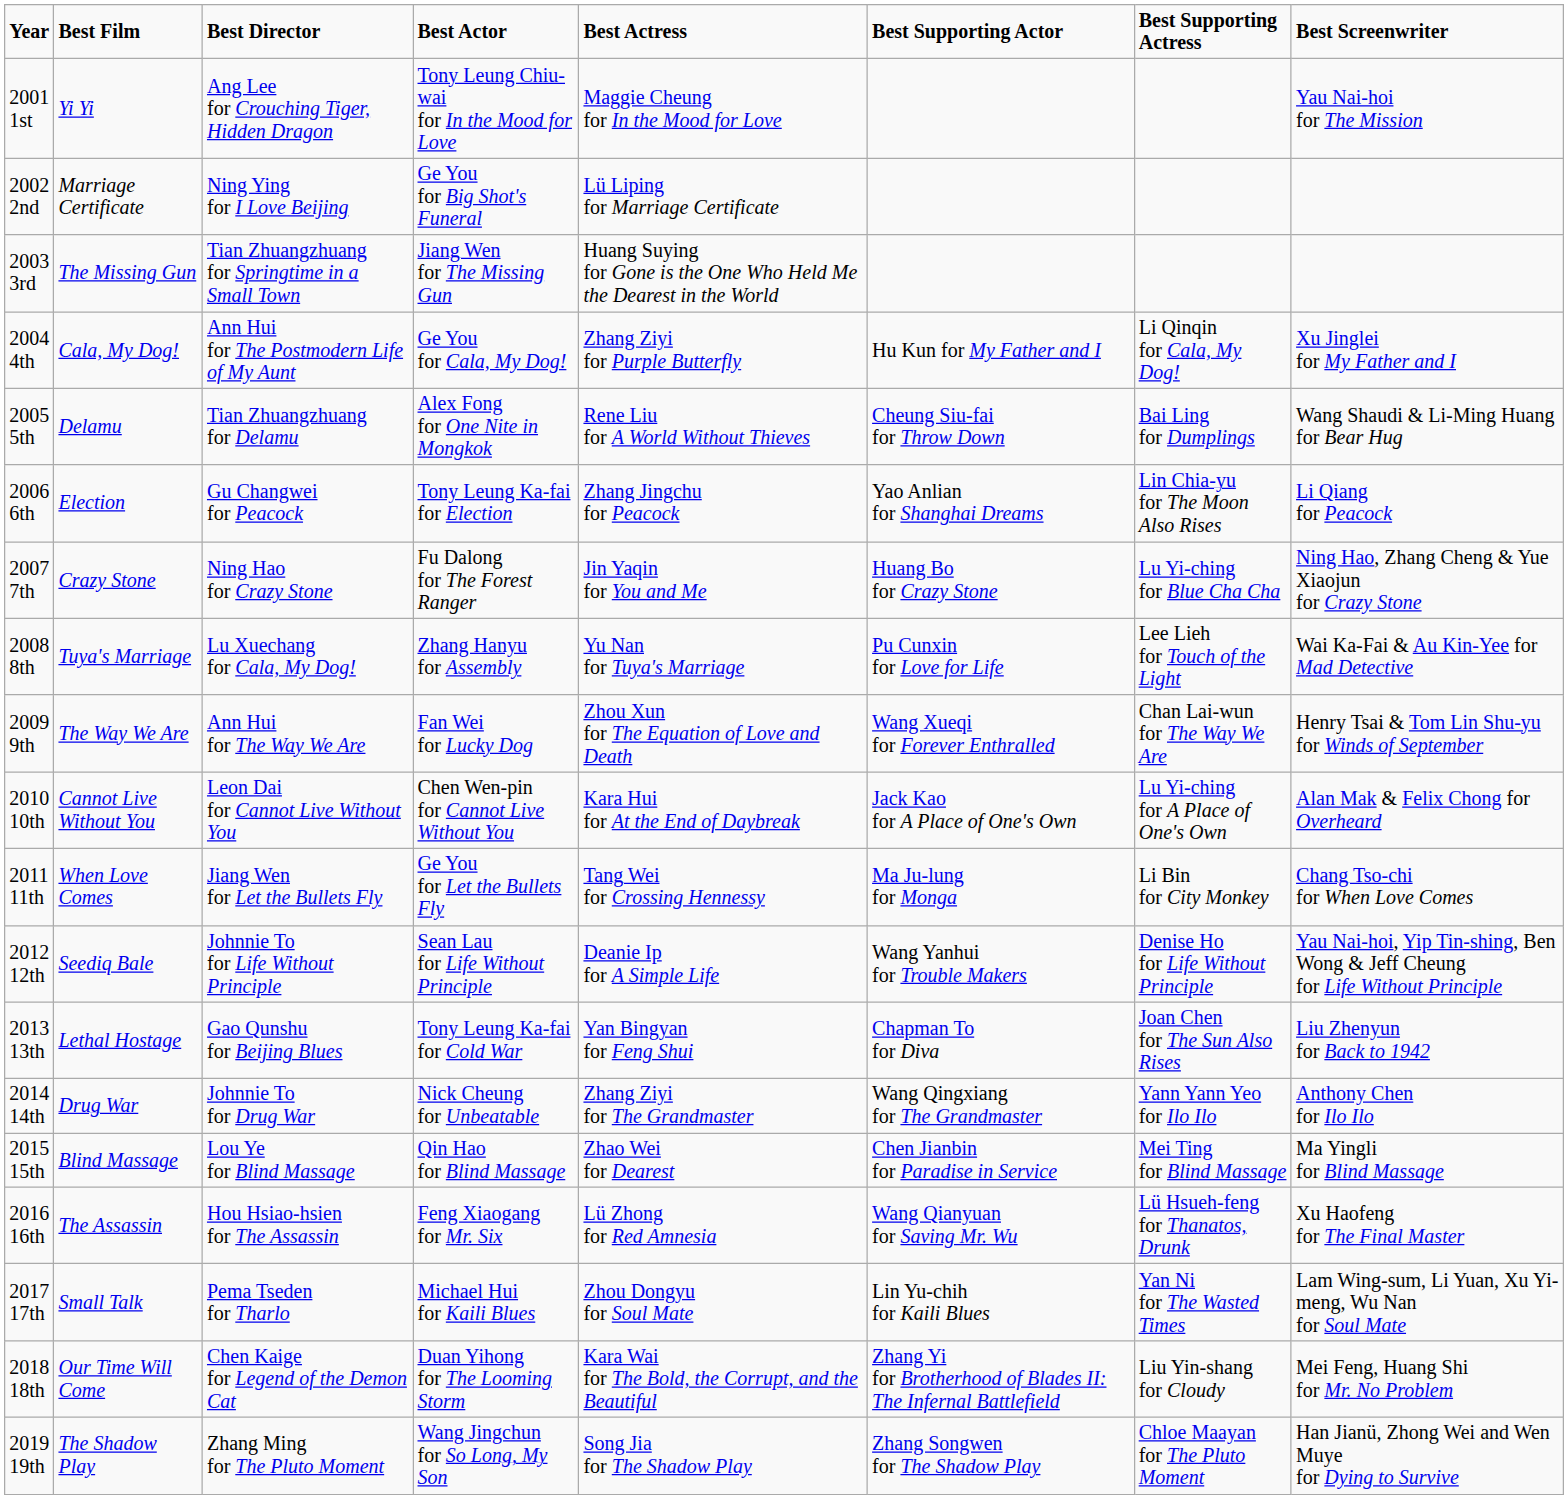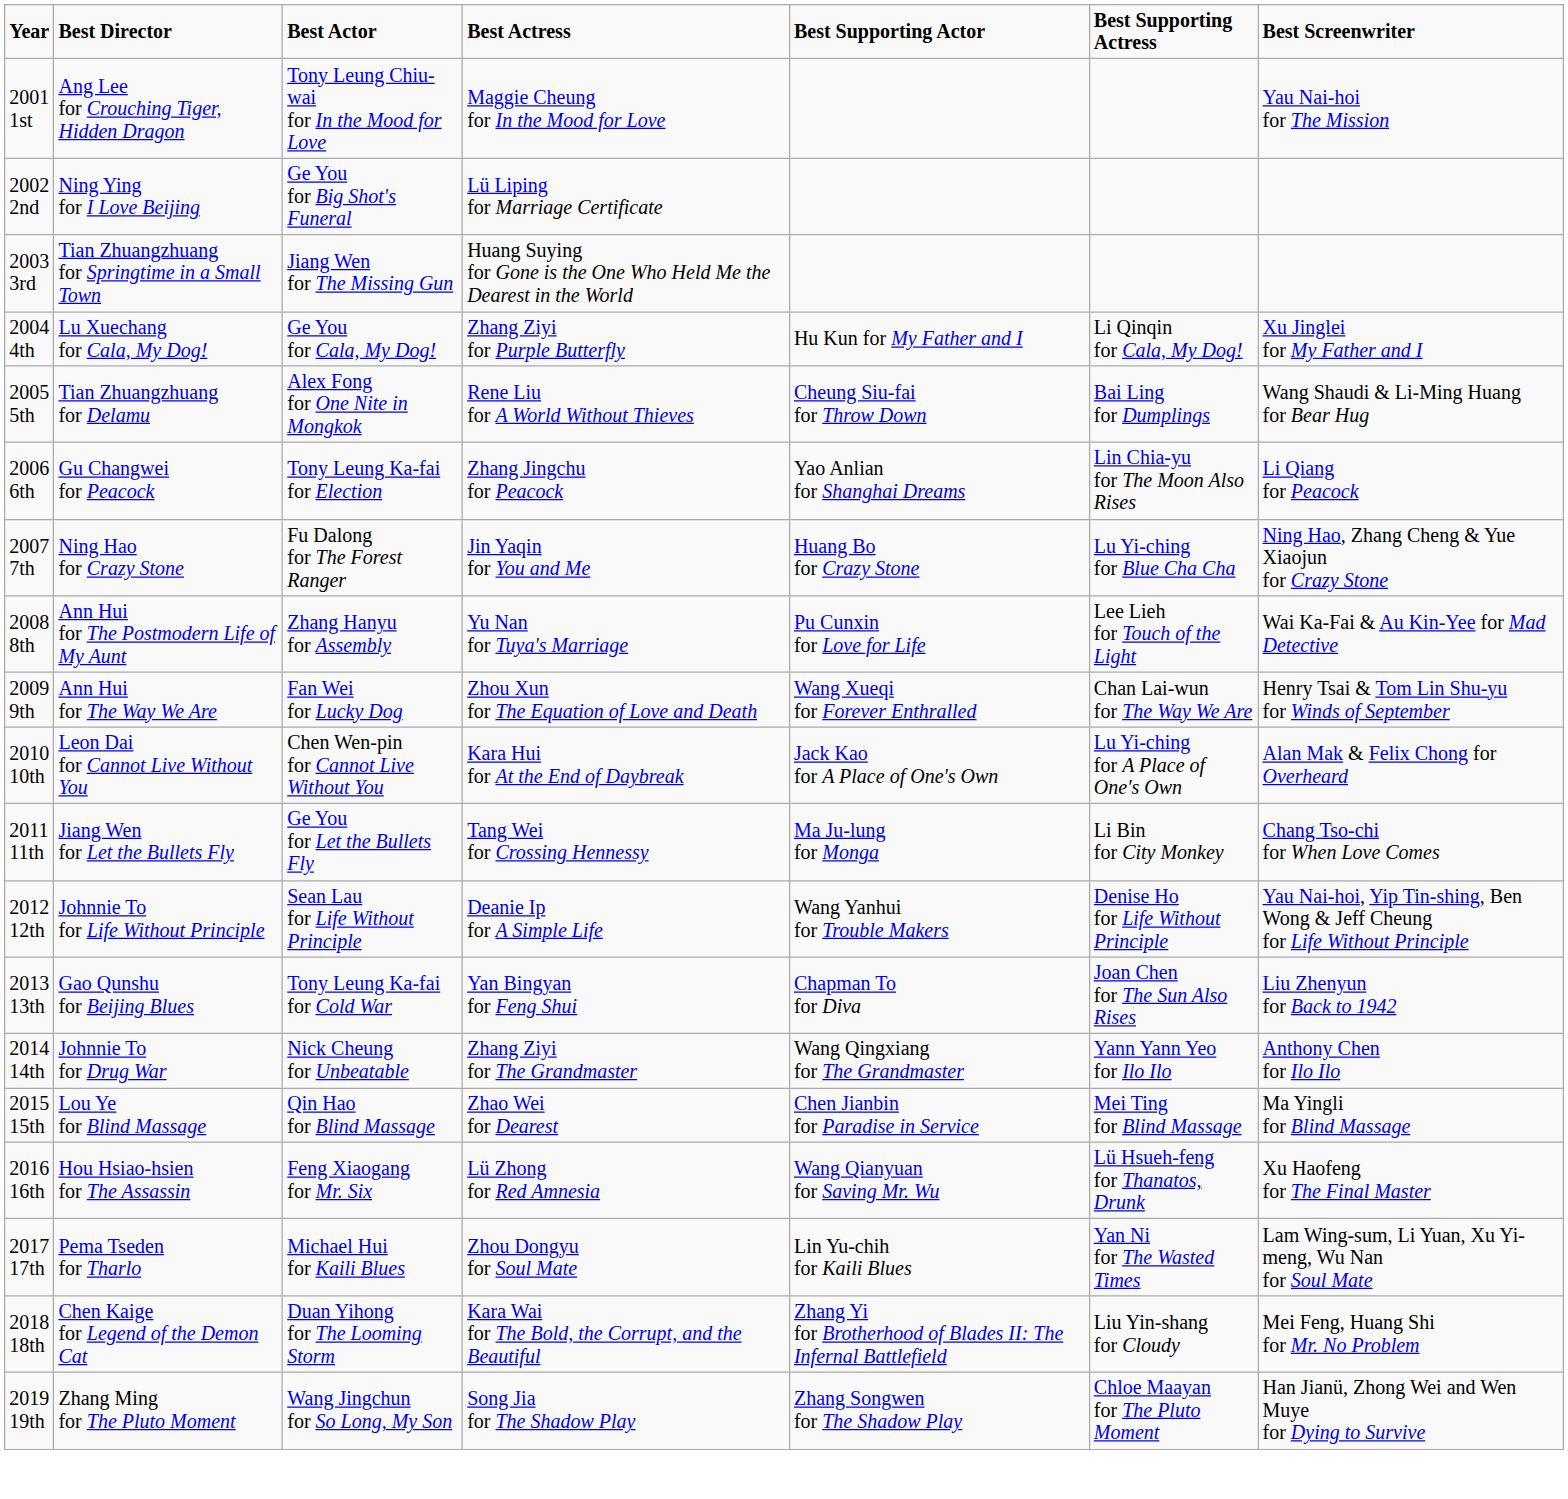- column: Best Film | Yi Yi | Marriage Certificate | The Missing Gun | Cala, My Dog! | Delamu | Election | Crazy Stone | Tuya's Marriage | The Way We Are | Cannot Live Without You | When Love Comes | Seediq Bale | Lethal Hostage | Drug War | Blind Massage | The Assassin | Small Talk | Our Time Will Come | The Shadow Play
2004 4th | Best Director: Ann Hui for The Postmodern Life of My Aunt -> Lu Xuechang for Cala, My Dog!
2008 8th | Best Director: Lu Xuechang for Cala, My Dog! -> Ann Hui for The Postmodern Life of My Aunt
